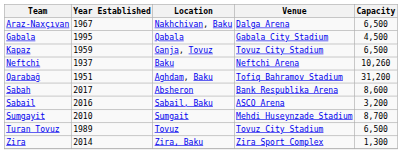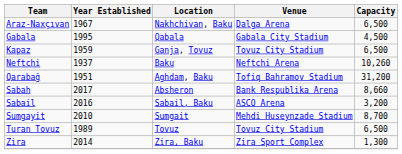Sabah | Capacity: 8,600 -> 8,660
